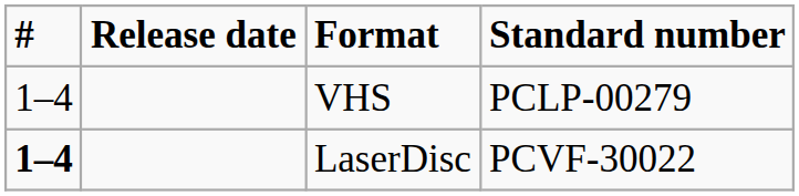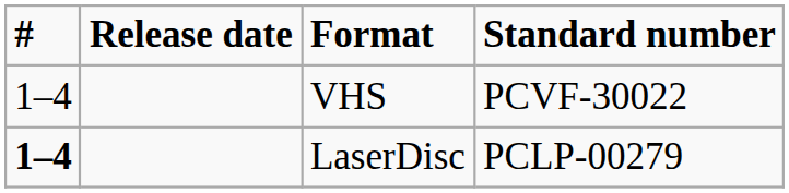VHS | Standard number: PCLP-00279 -> PCVF-30022
LaserDisc | Standard number: PCVF-30022 -> PCLP-00279
